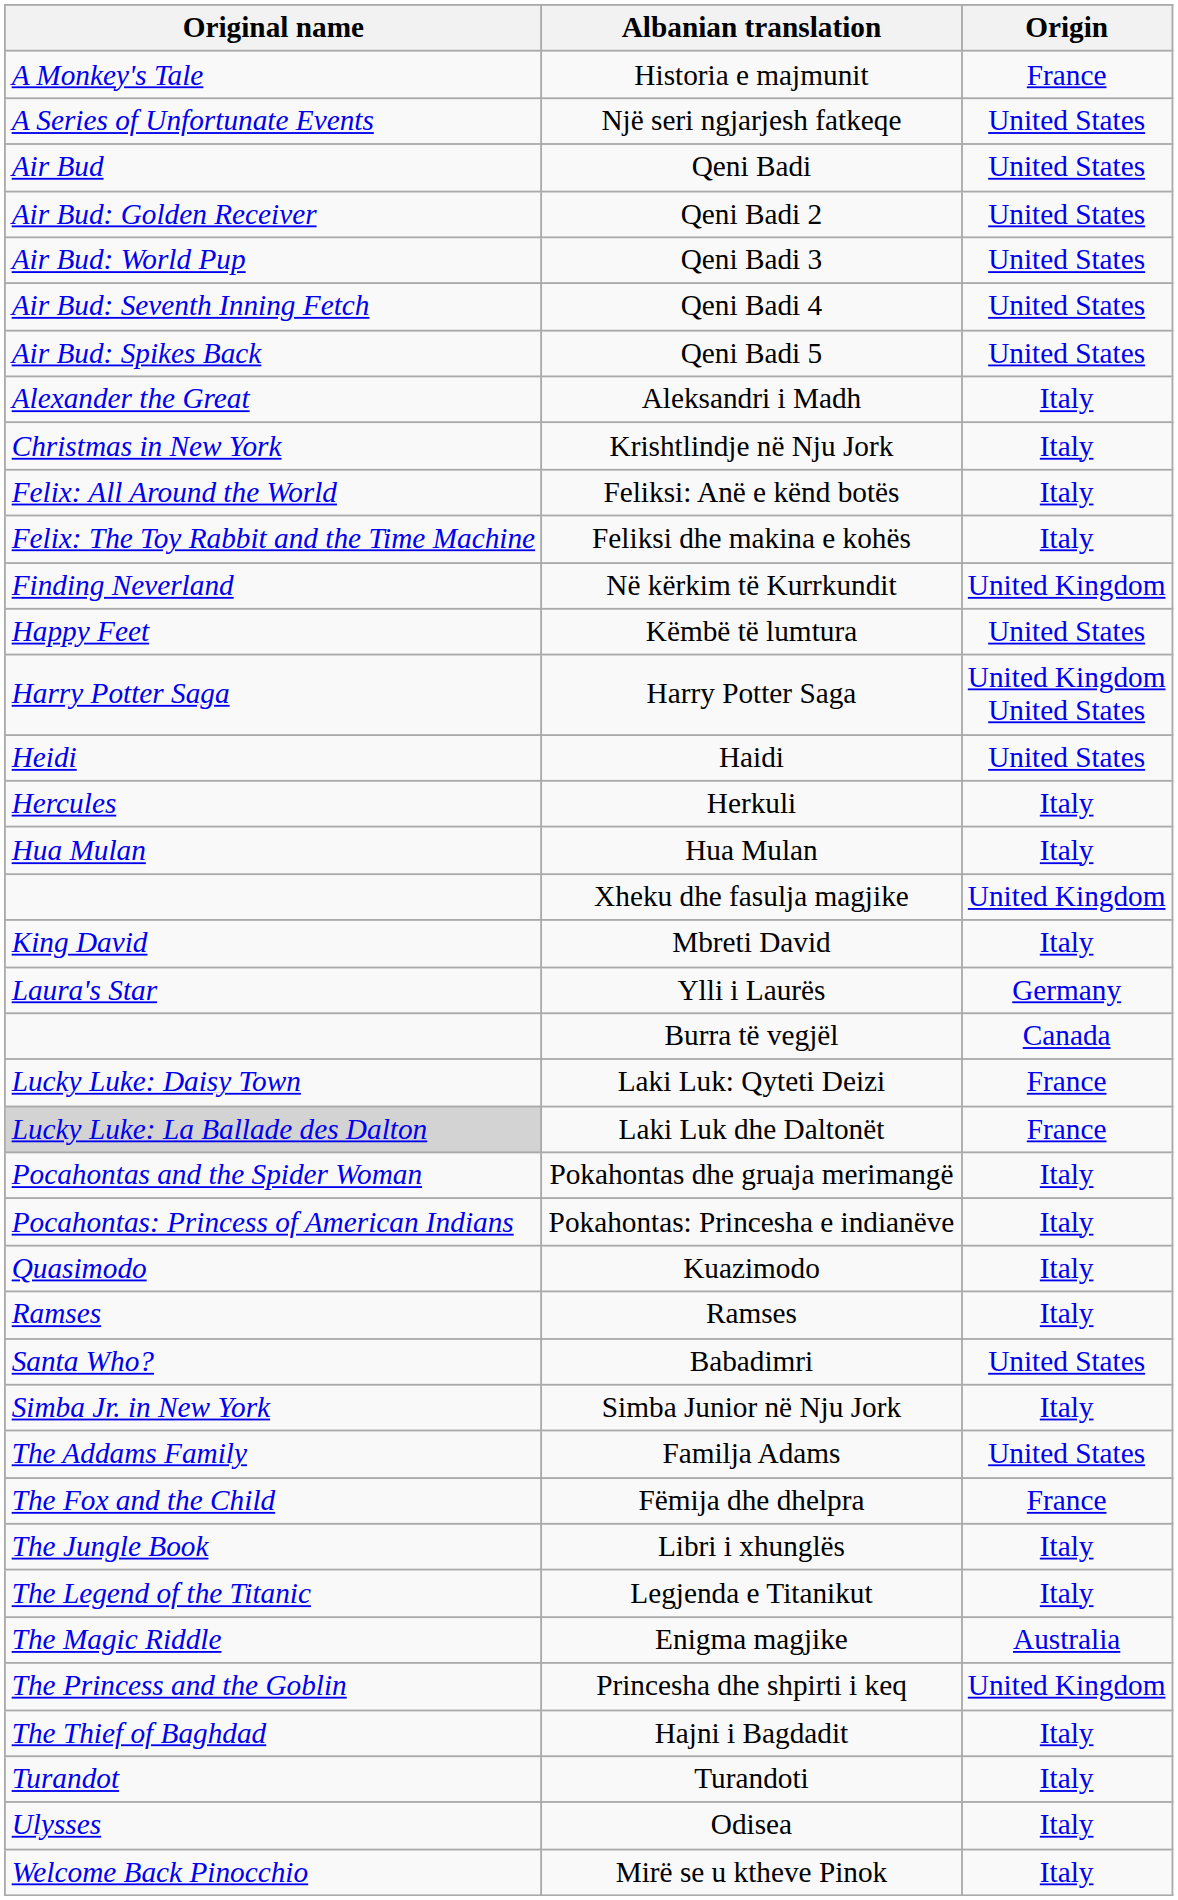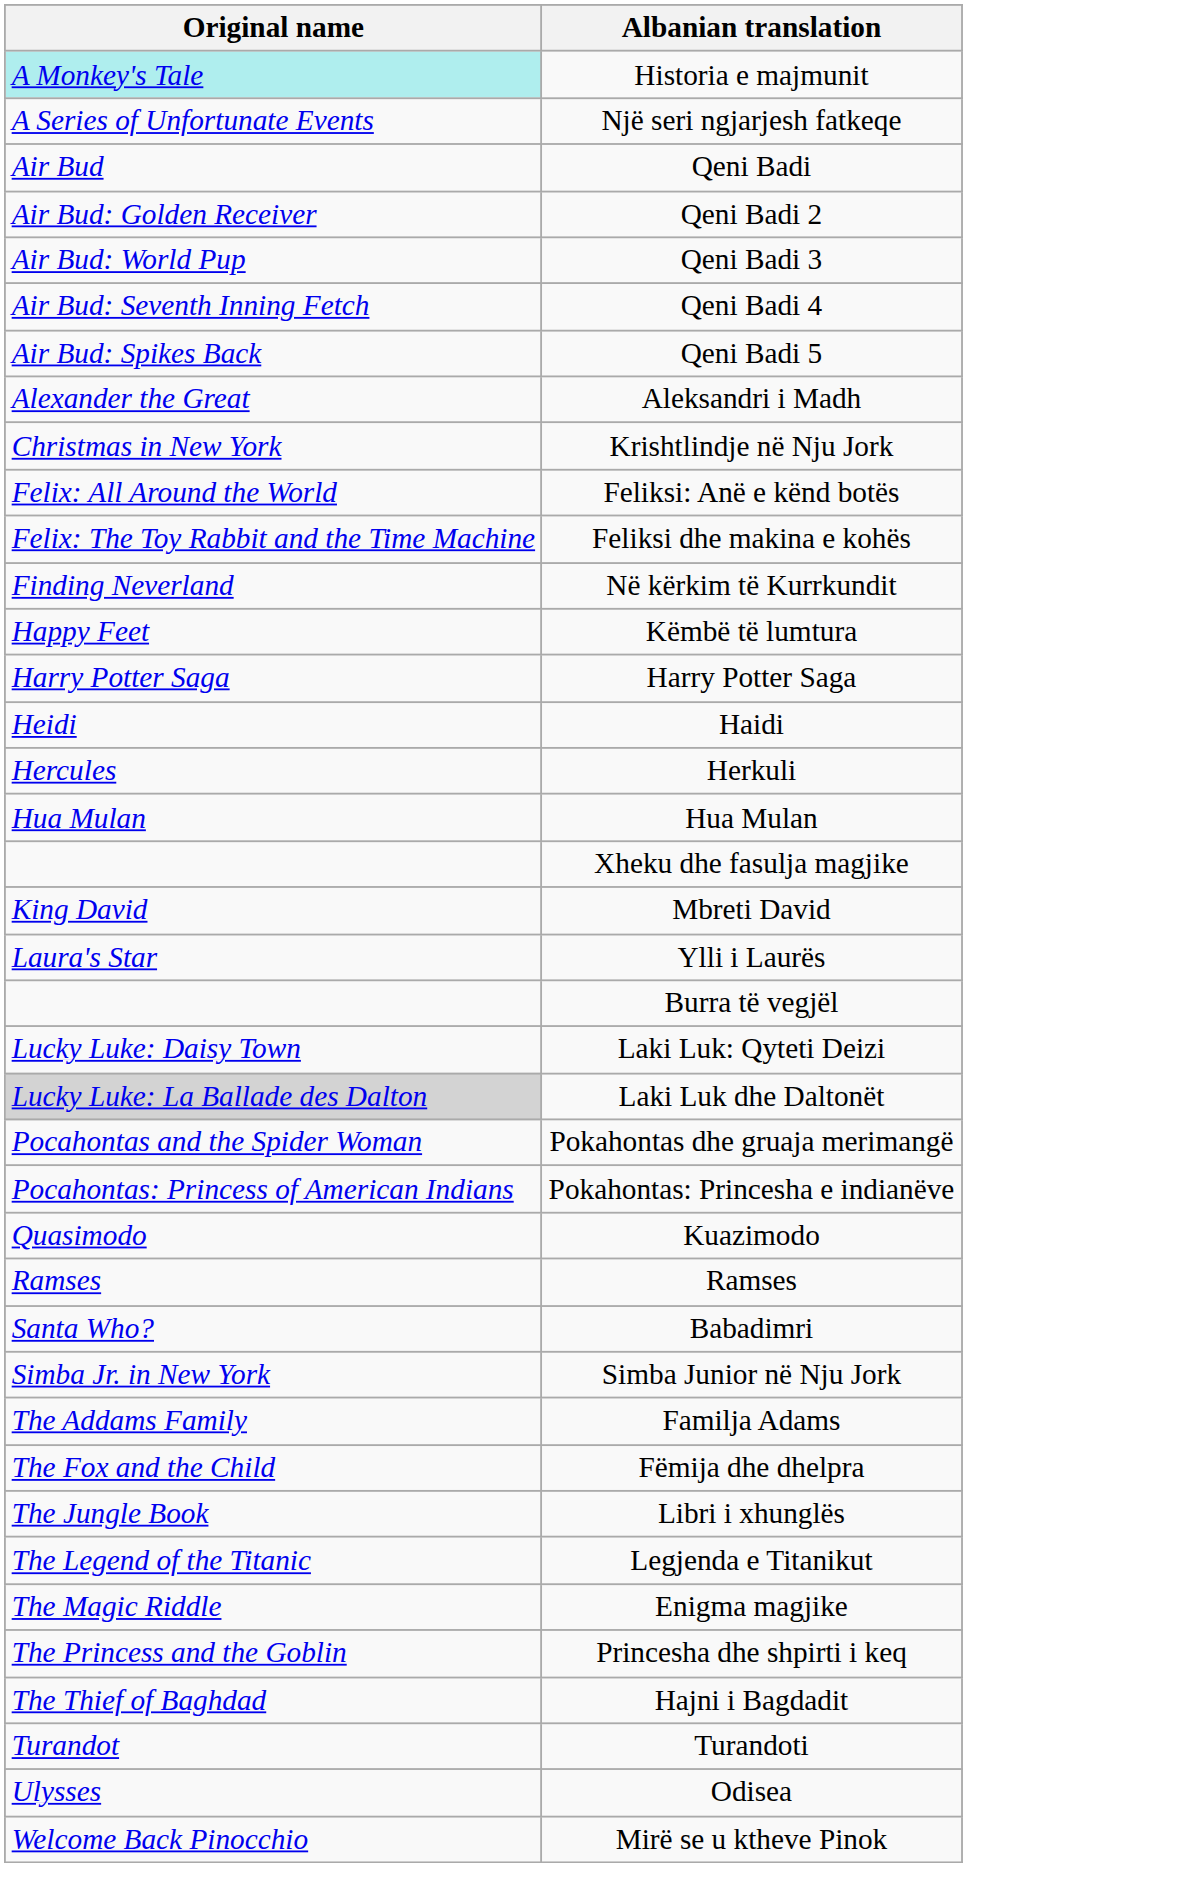- column: Origin | France | United States | United States | United States | United States | United States | United States | Italy | Italy | Italy | Italy | United Kingdom | United States | United Kingdom United States | United States | Italy | Italy | United Kingdom | Italy | Germany | Canada | France | France | Italy | Italy | Italy | Italy | United States | Italy | United States | France | Italy | Italy | Australia | United Kingdom | Italy | Italy | Italy | Italy
Historia e majmunit | Original name: no background -> paleturquoise background
